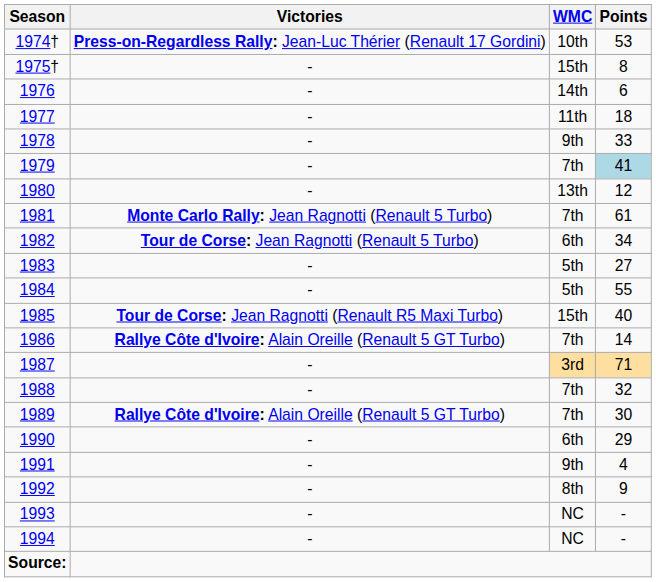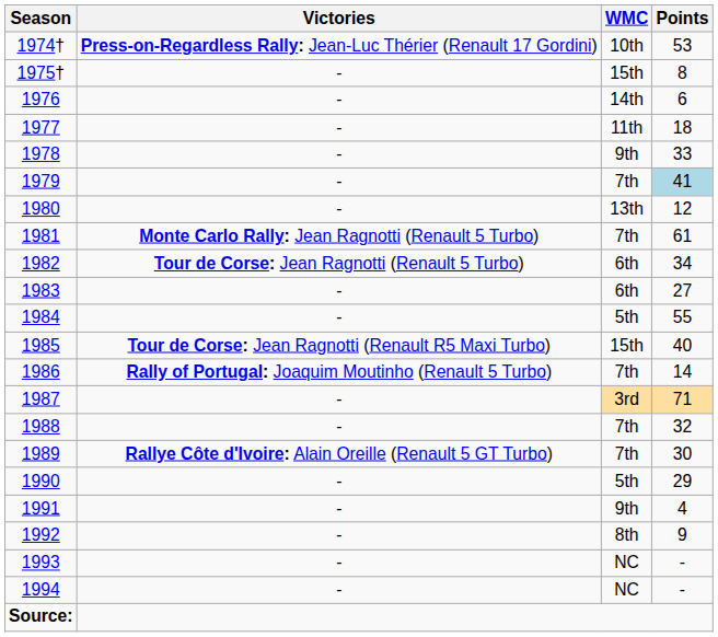1983 | WMC: 5th -> 6th
1986 | Victories: Rallye Côte d'Ivoire: Alain Oreille (Renault 5 GT Turbo) -> Rally of Portugal: Joaquim Moutinho (Renault 5 Turbo)
1990 | WMC: 6th -> 5th
